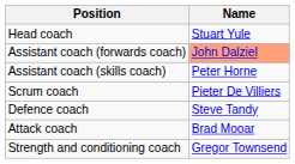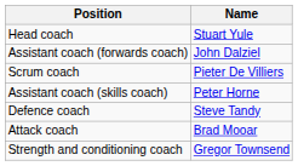Assistant coach (forwards coach) | Name: lightsalmon background -> no background
rows swapped: Assistant coach (skills coach) <-> Scrum coach
